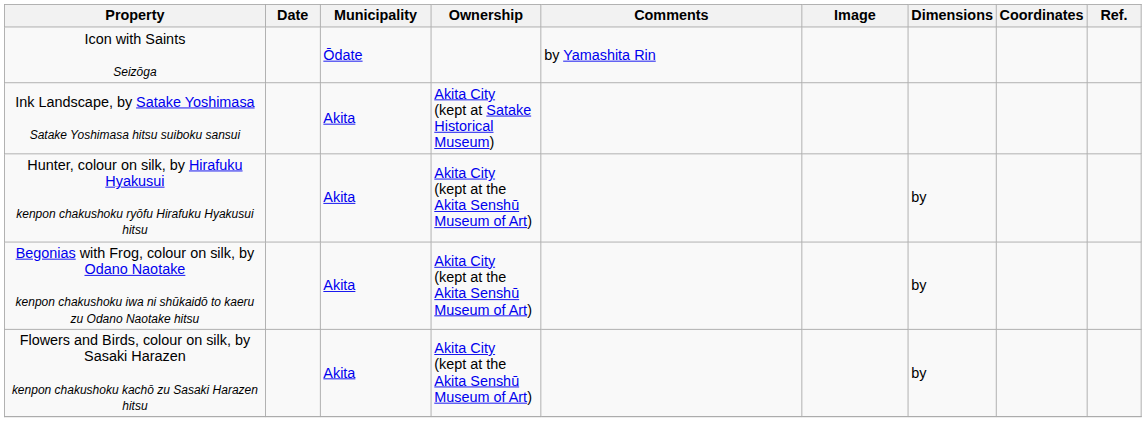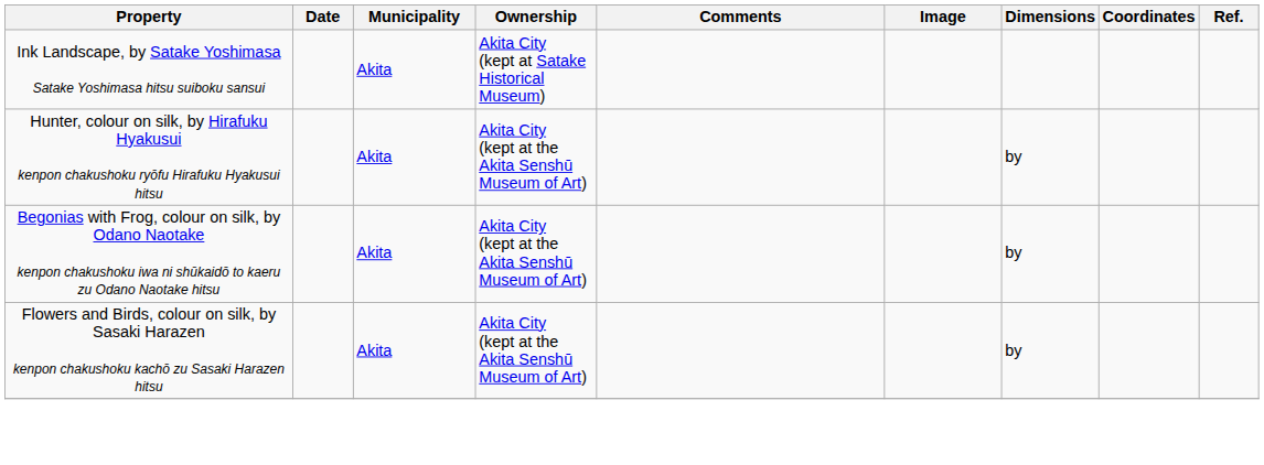- row: Icon with Saints Seizōga | Ōdate | by Yamashita Rin
